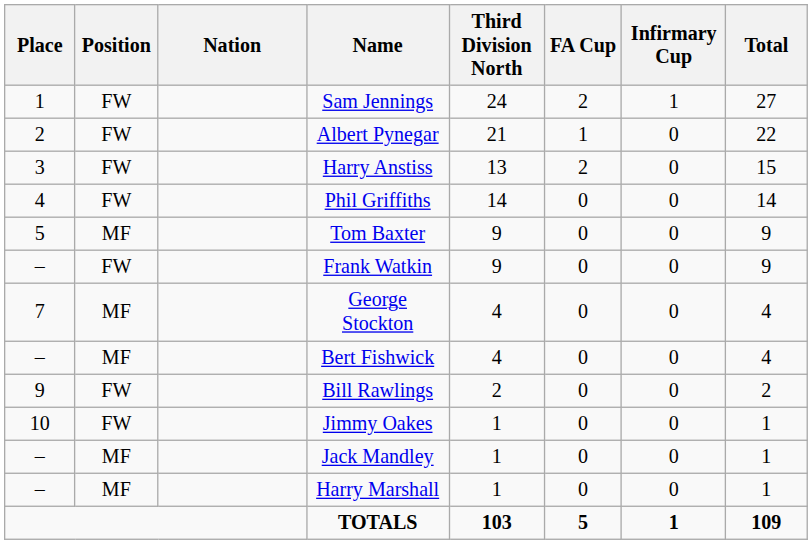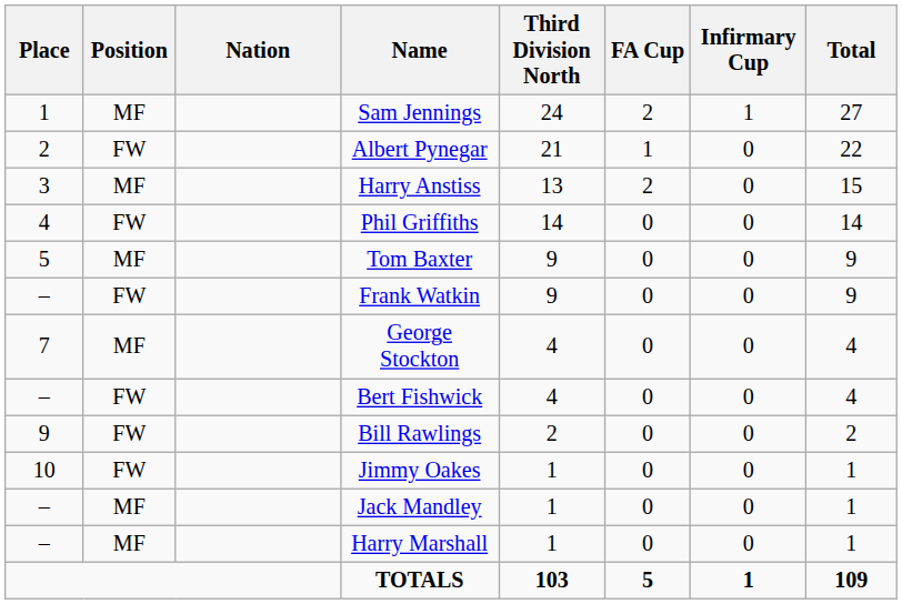Sam Jennings | Position: FW -> MF
Harry Anstiss | Position: FW -> MF
Bert Fishwick | Position: MF -> FW
